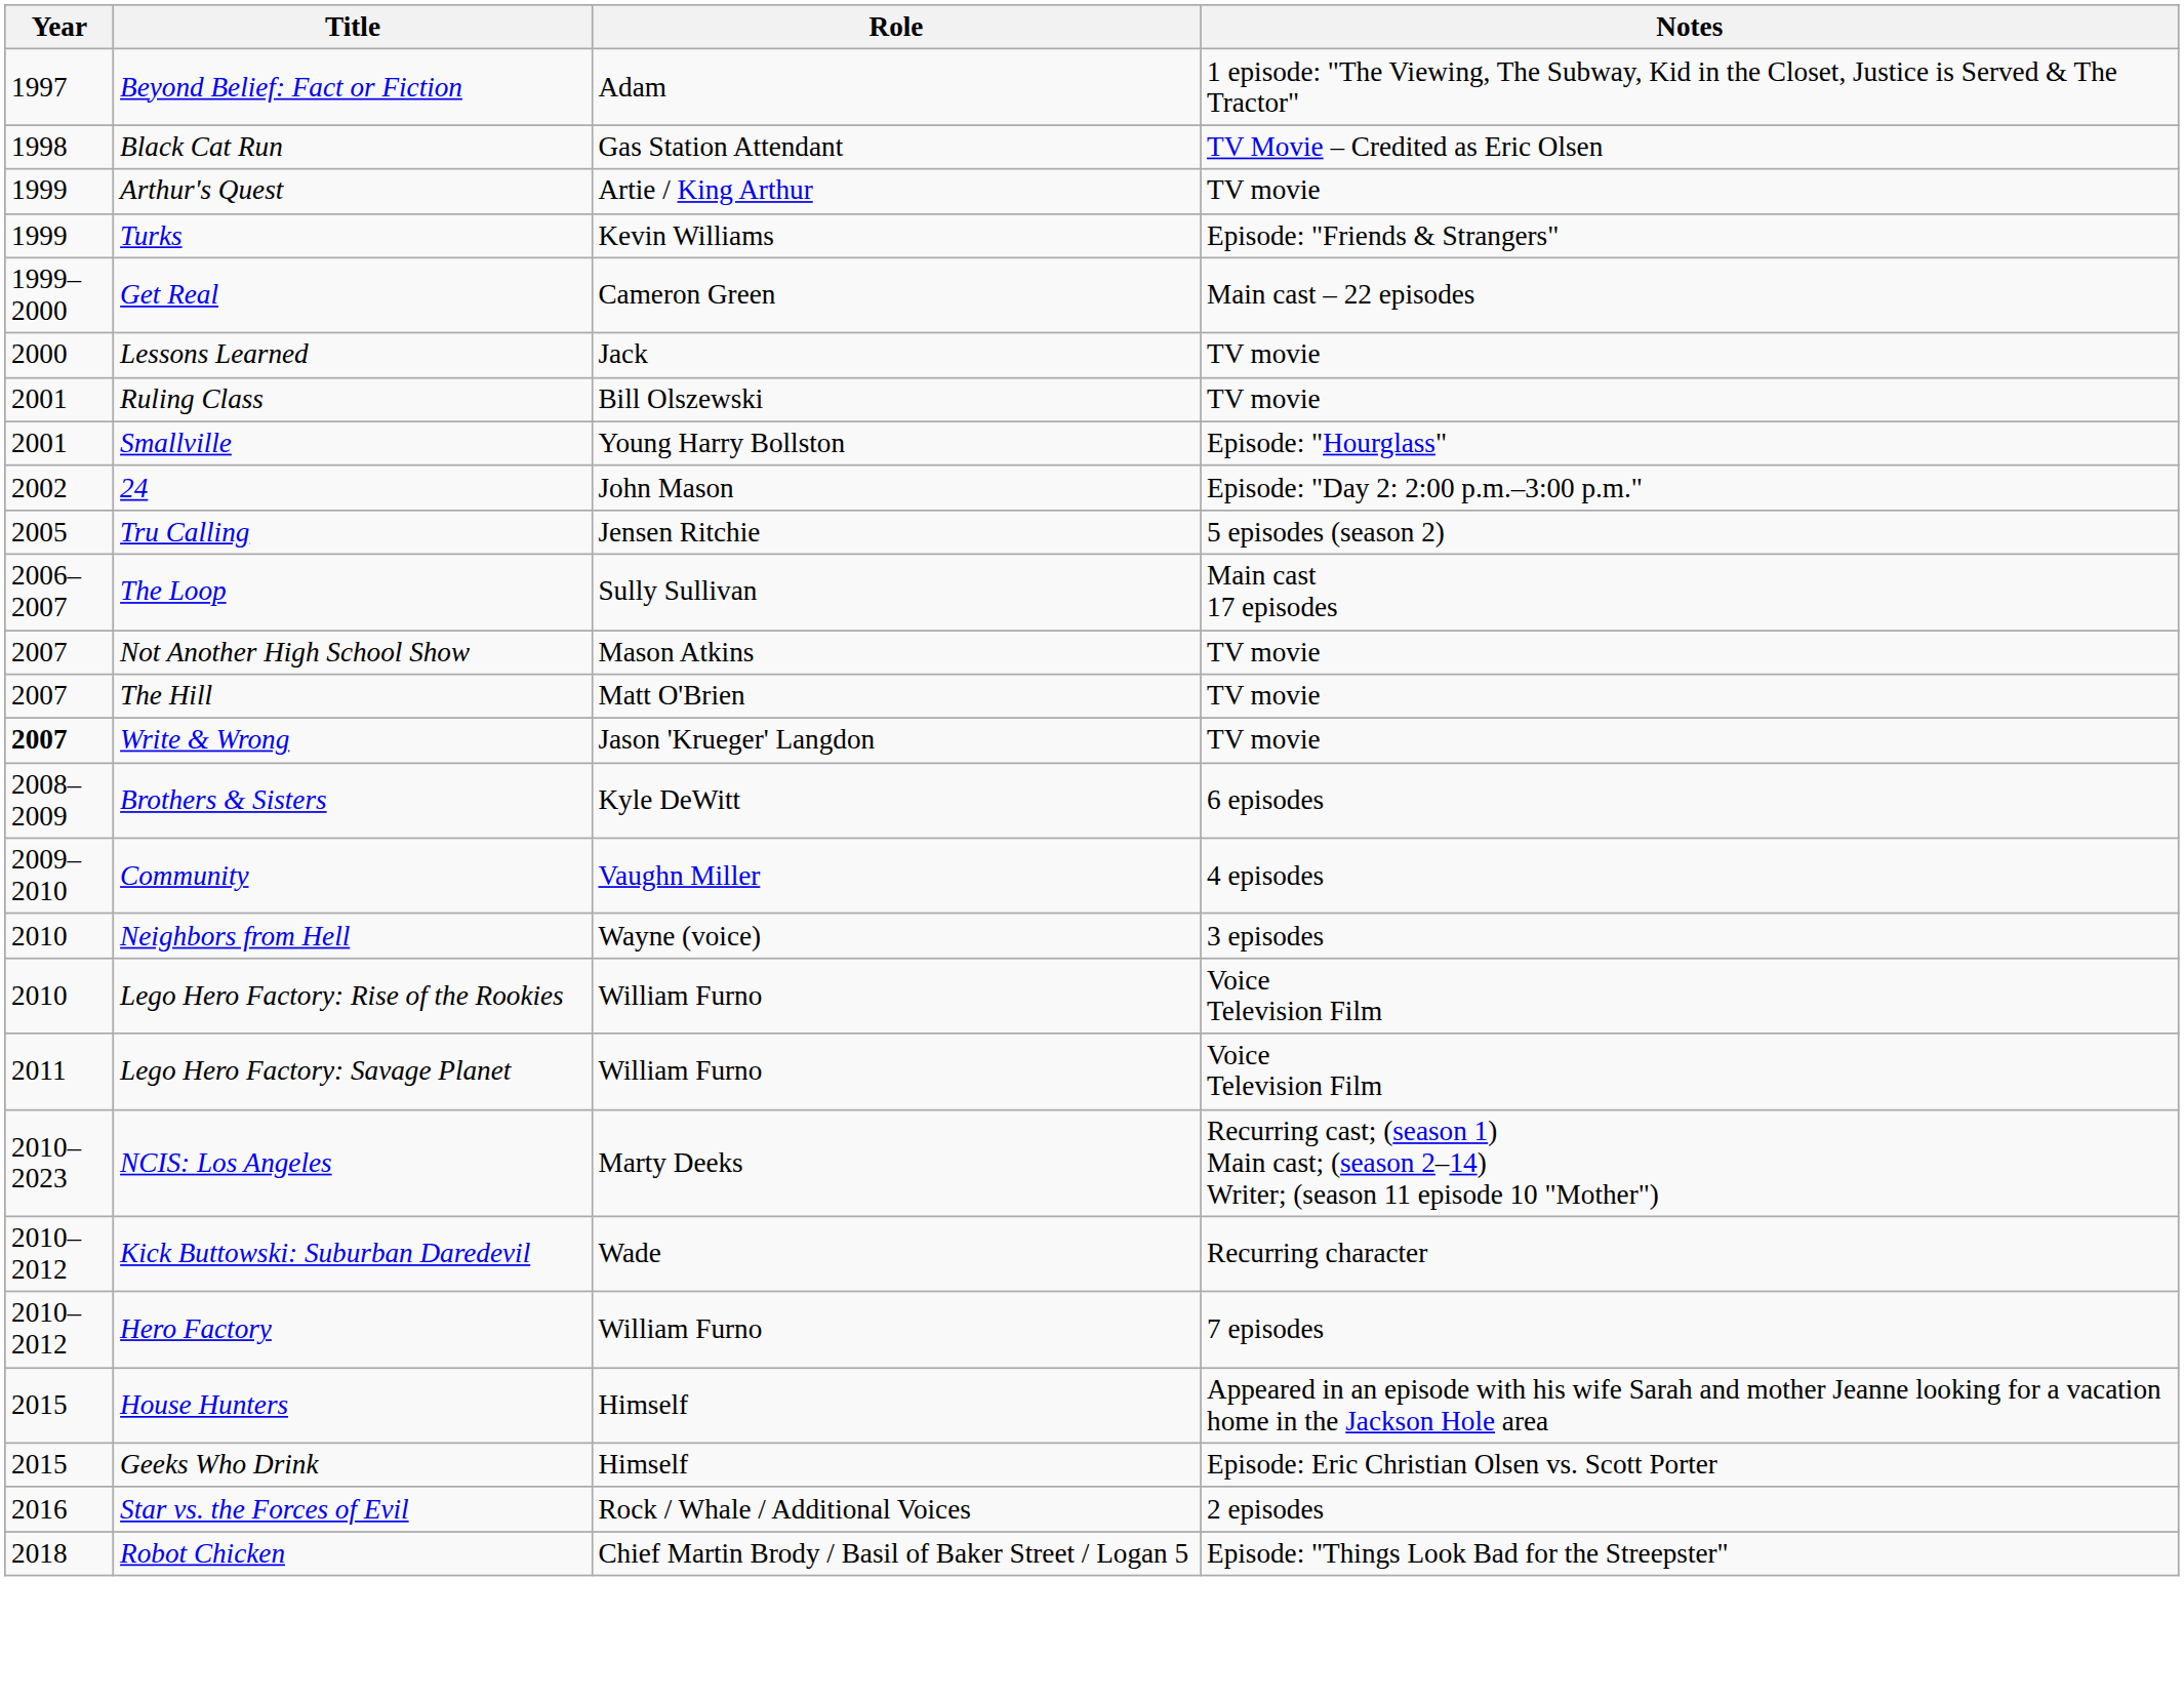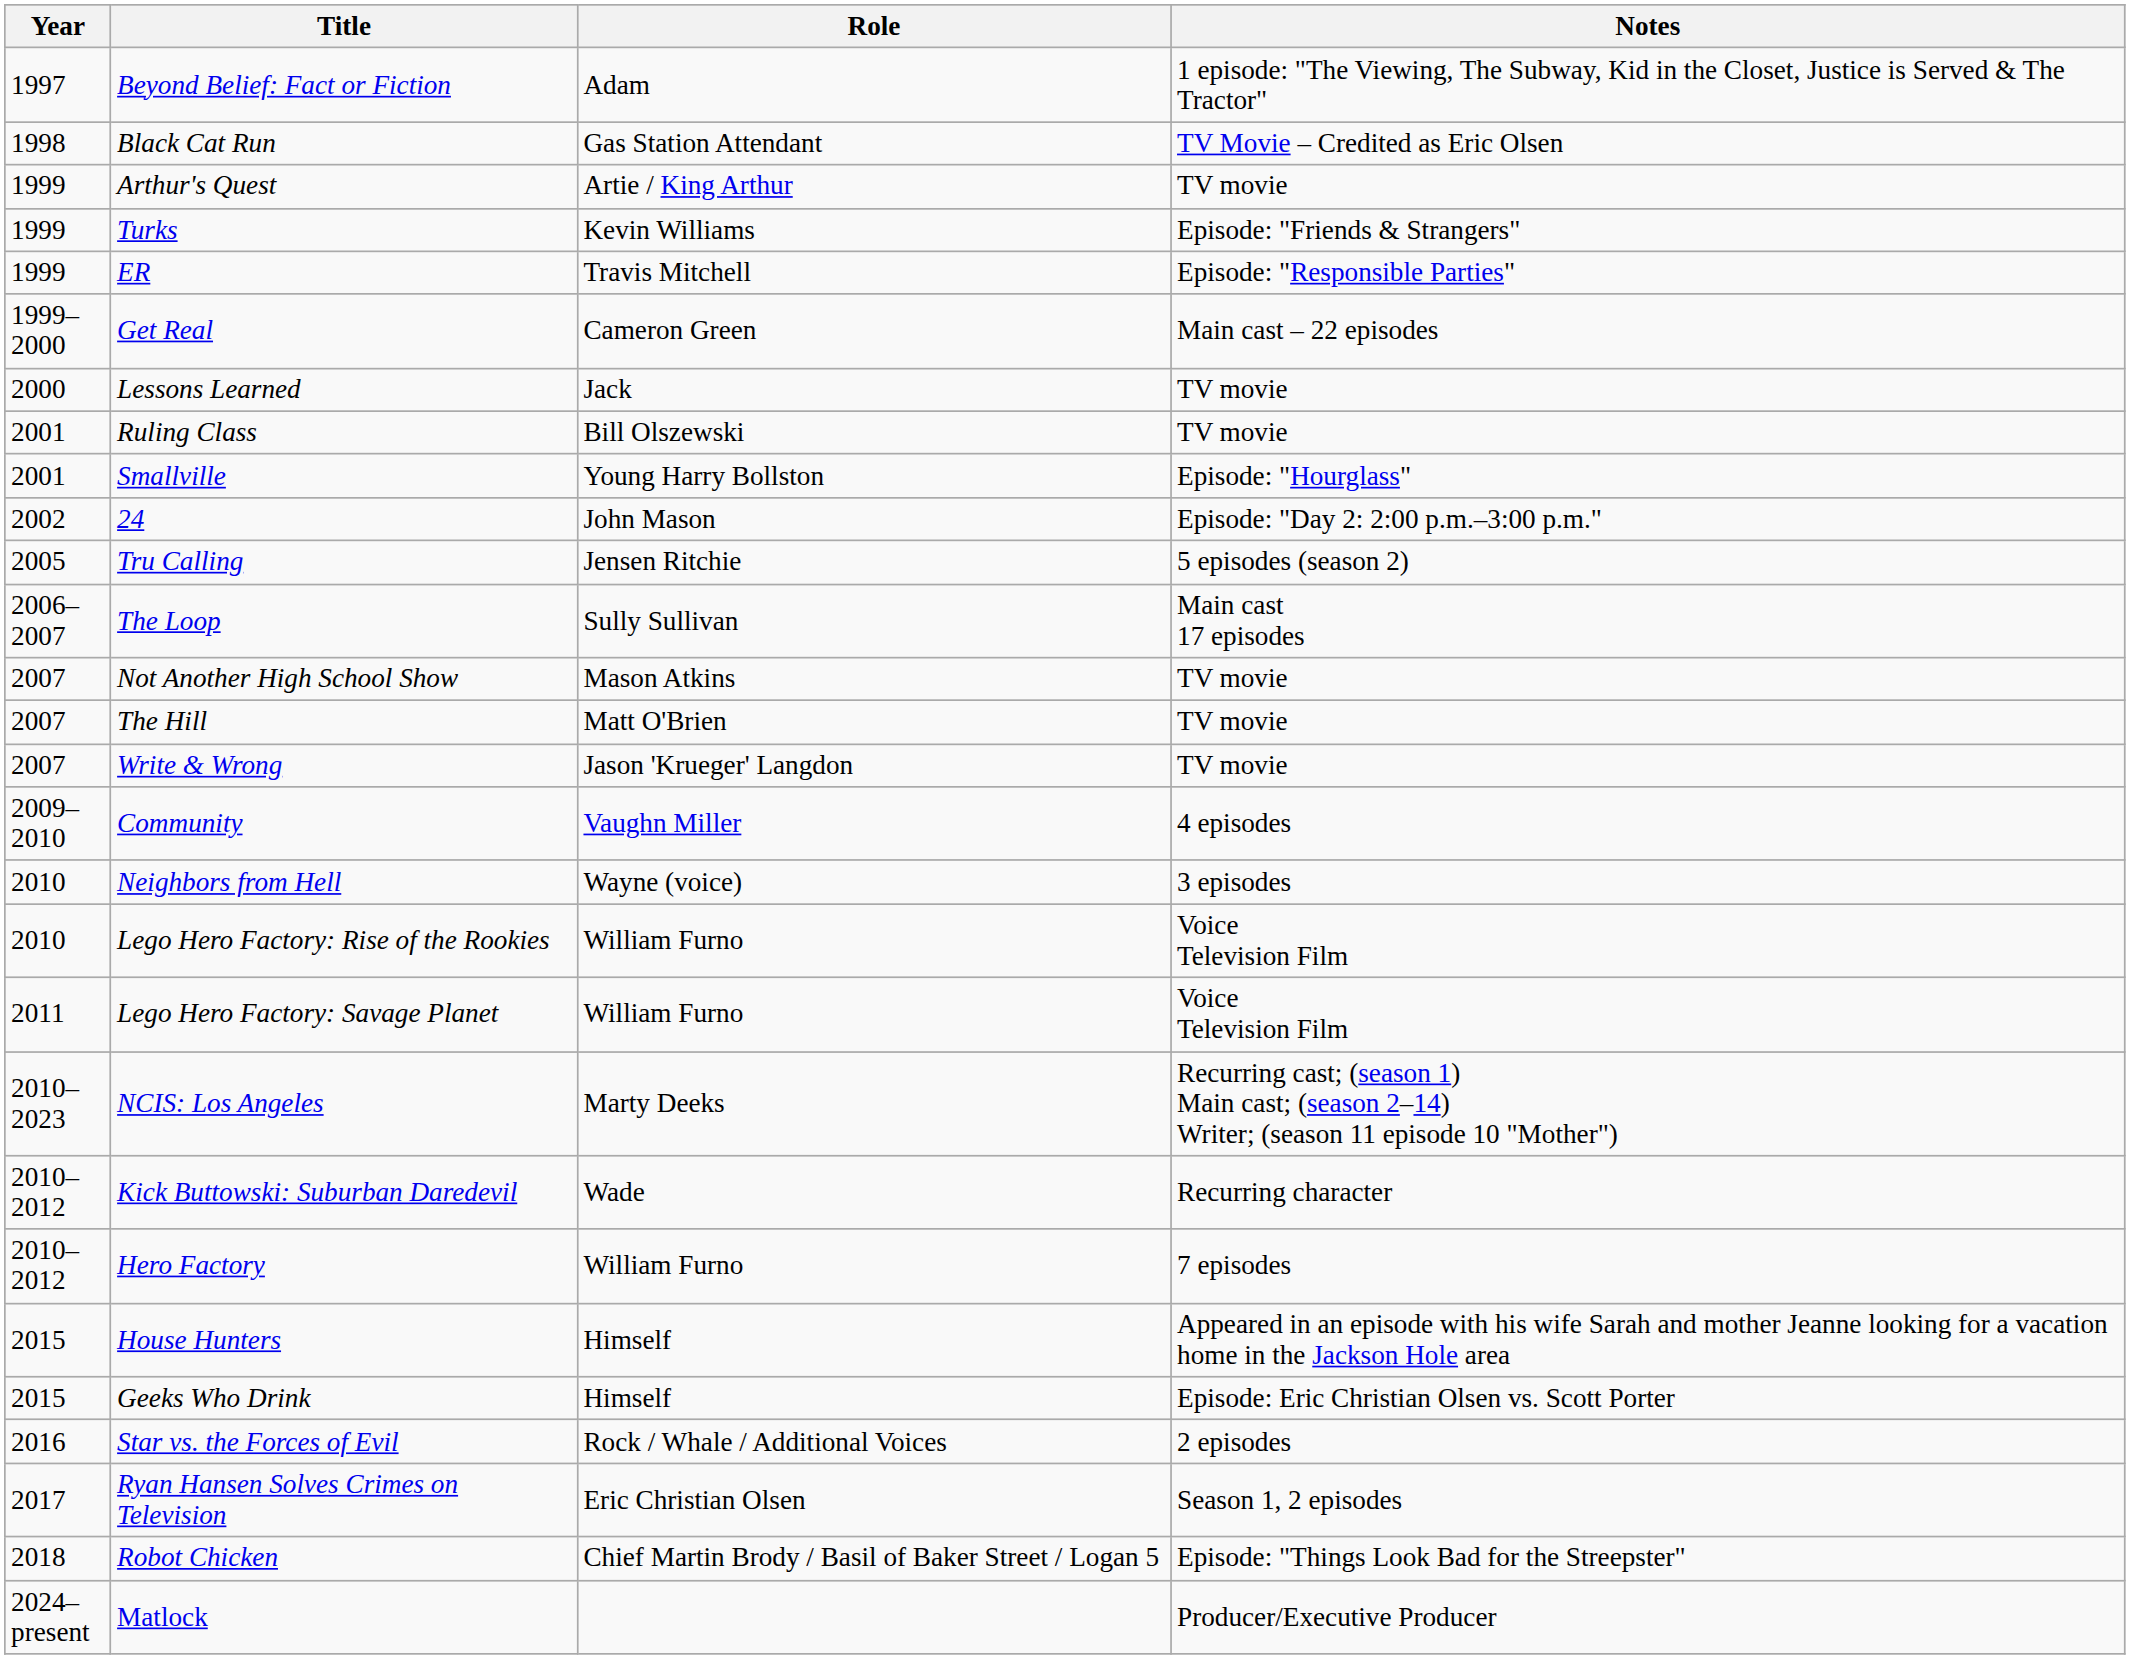+ row: 1999 | ER | Travis Mitchell | Episode: "Responsible Parties"
Write & Wrong | Year: bold -> normal
- row: 2008–2009 | Brothers & Sisters | Kyle DeWitt | 6 episodes
+ row: 2017 | Ryan Hansen Solves Crimes on Television | Eric Christian Olsen | Season 1, 2 episodes
+ row: 2024–present | Matlock | Producer/Executive Producer
